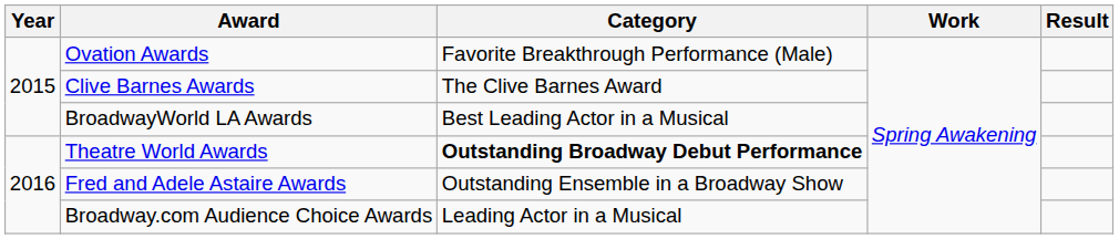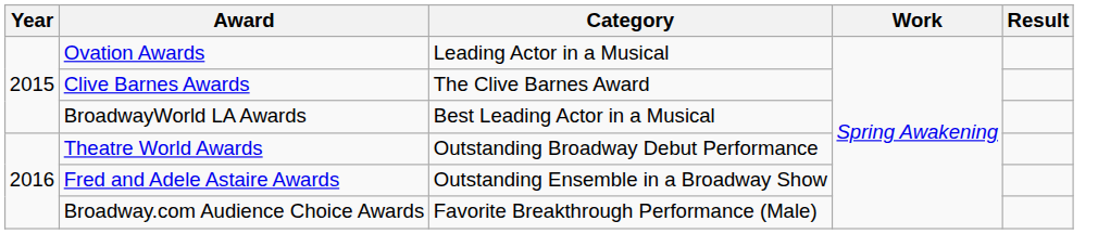Ovation Awards | Category: Favorite Breakthrough Performance (Male) -> Leading Actor in a Musical
Theatre World Awards | Category: bold -> normal
Broadway.com Audience Choice Awards | Category: Leading Actor in a Musical -> Favorite Breakthrough Performance (Male)
